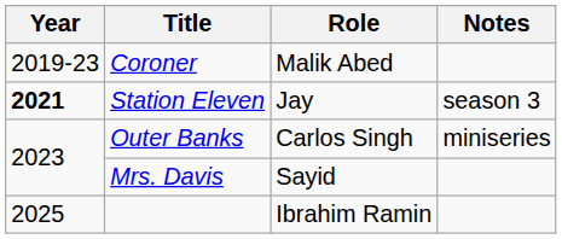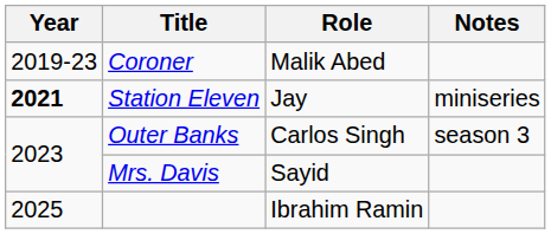Station Eleven | Notes: season 3 -> miniseries
Outer Banks | Notes: miniseries -> season 3
